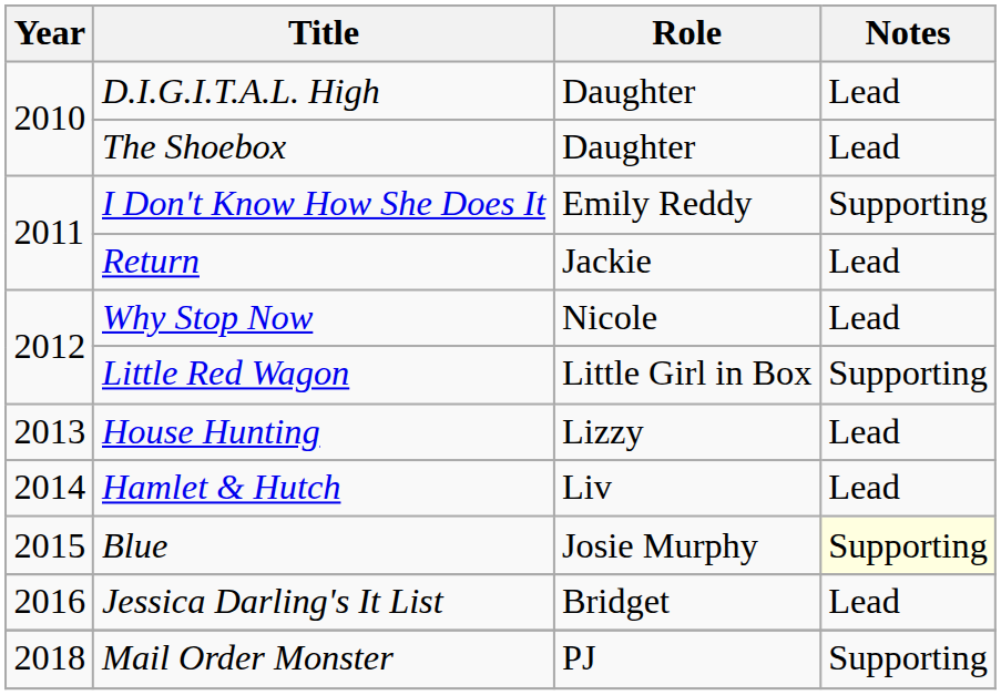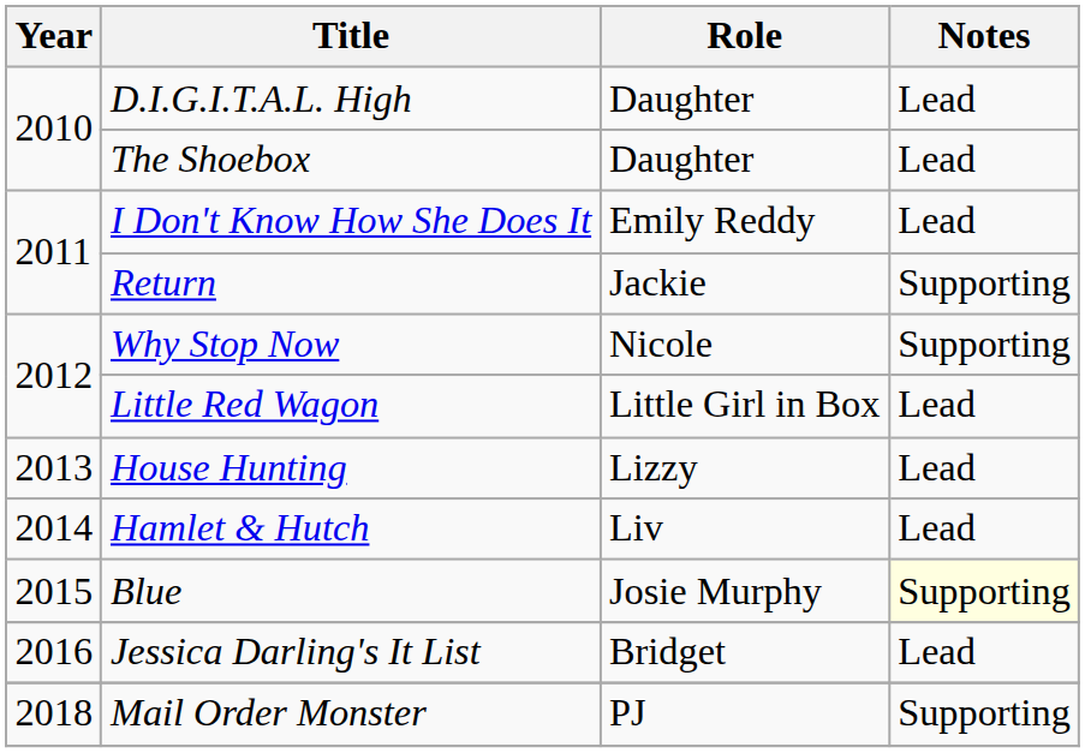I Don't Know How She Does It | Notes: Supporting -> Lead
Return | Notes: Lead -> Supporting
Why Stop Now | Notes: Lead -> Supporting
Little Red Wagon | Notes: Supporting -> Lead
